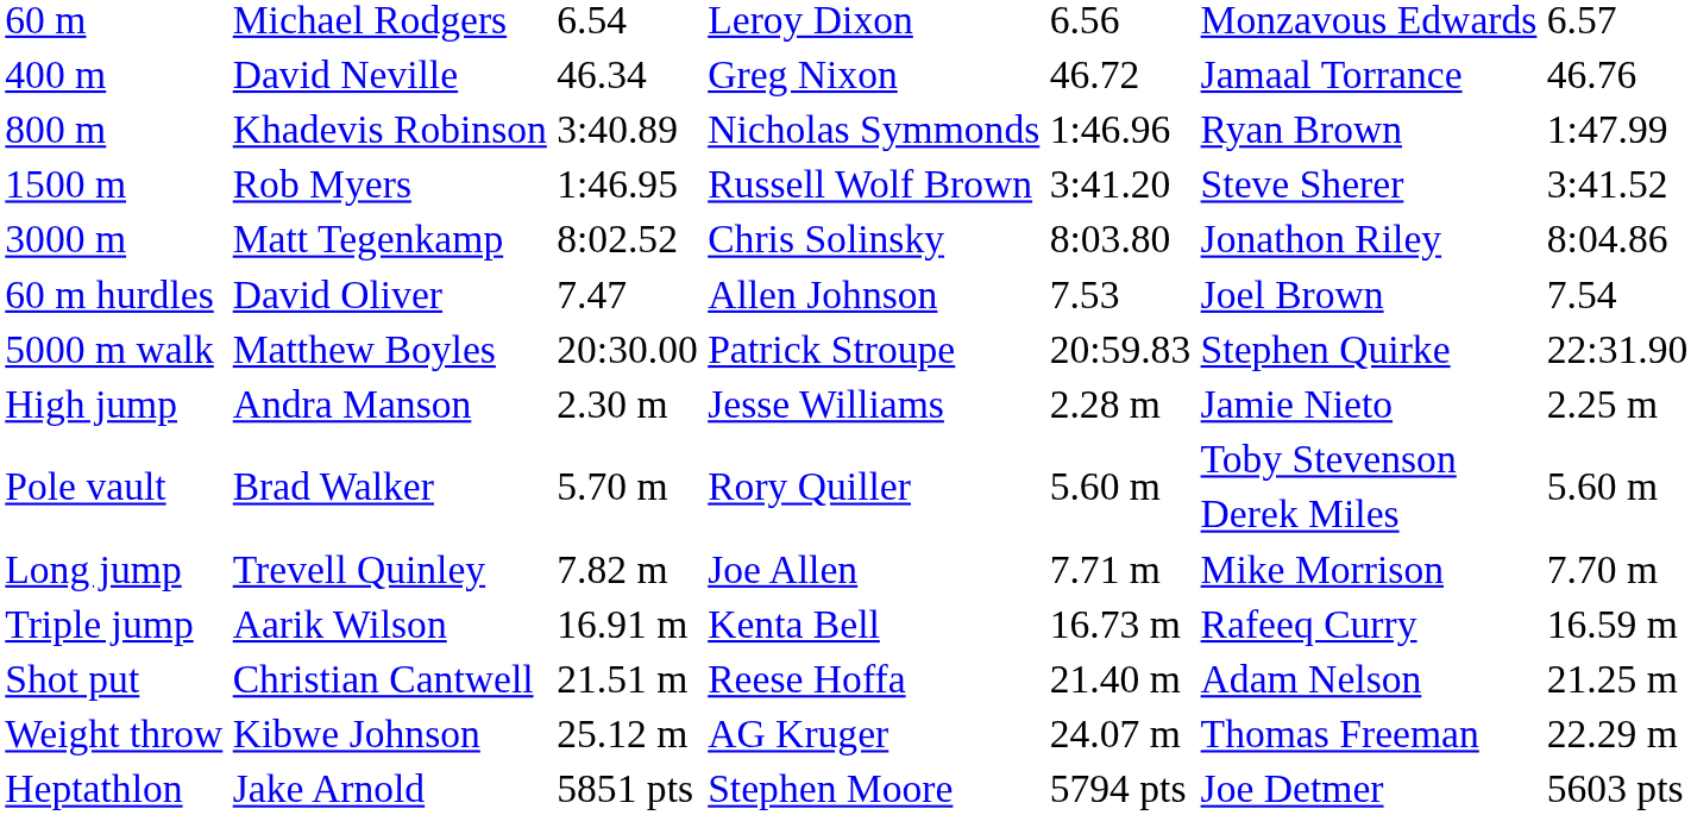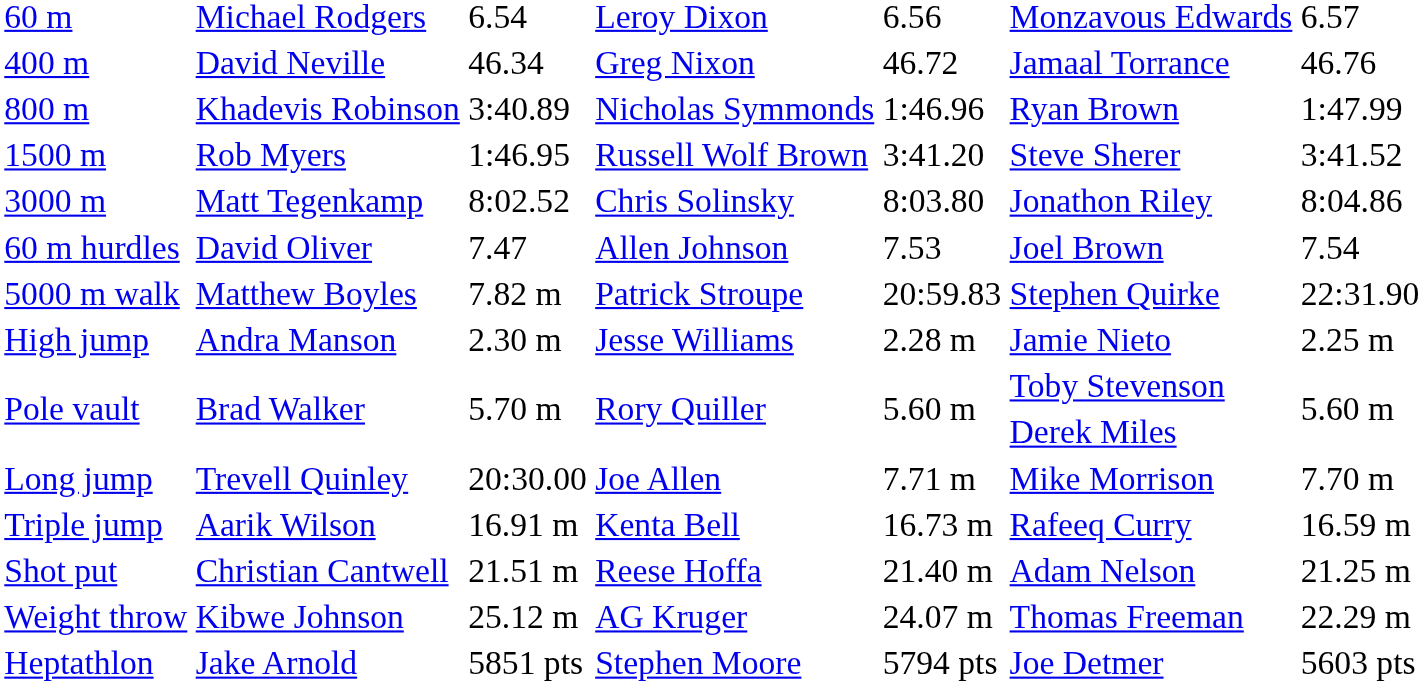5000 m walk | column 3: 20:30.00 -> 7.82 m
Long jump | column 3: 7.82 m -> 20:30.00
